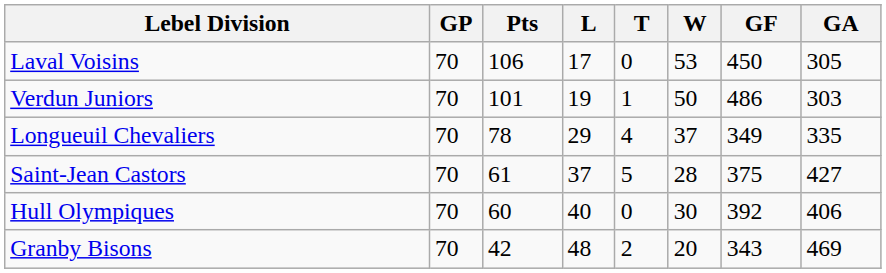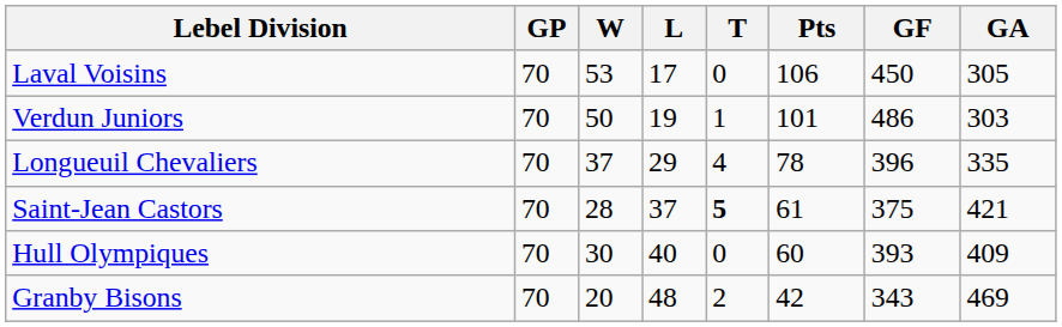columns swapped: W <-> Pts
Longueuil Chevaliers | GF: 349 -> 396
Saint-Jean Castors | T: normal -> bold
Saint-Jean Castors | GA: 427 -> 421
Hull Olympiques | GF: 392 -> 393
Hull Olympiques | GA: 406 -> 409
